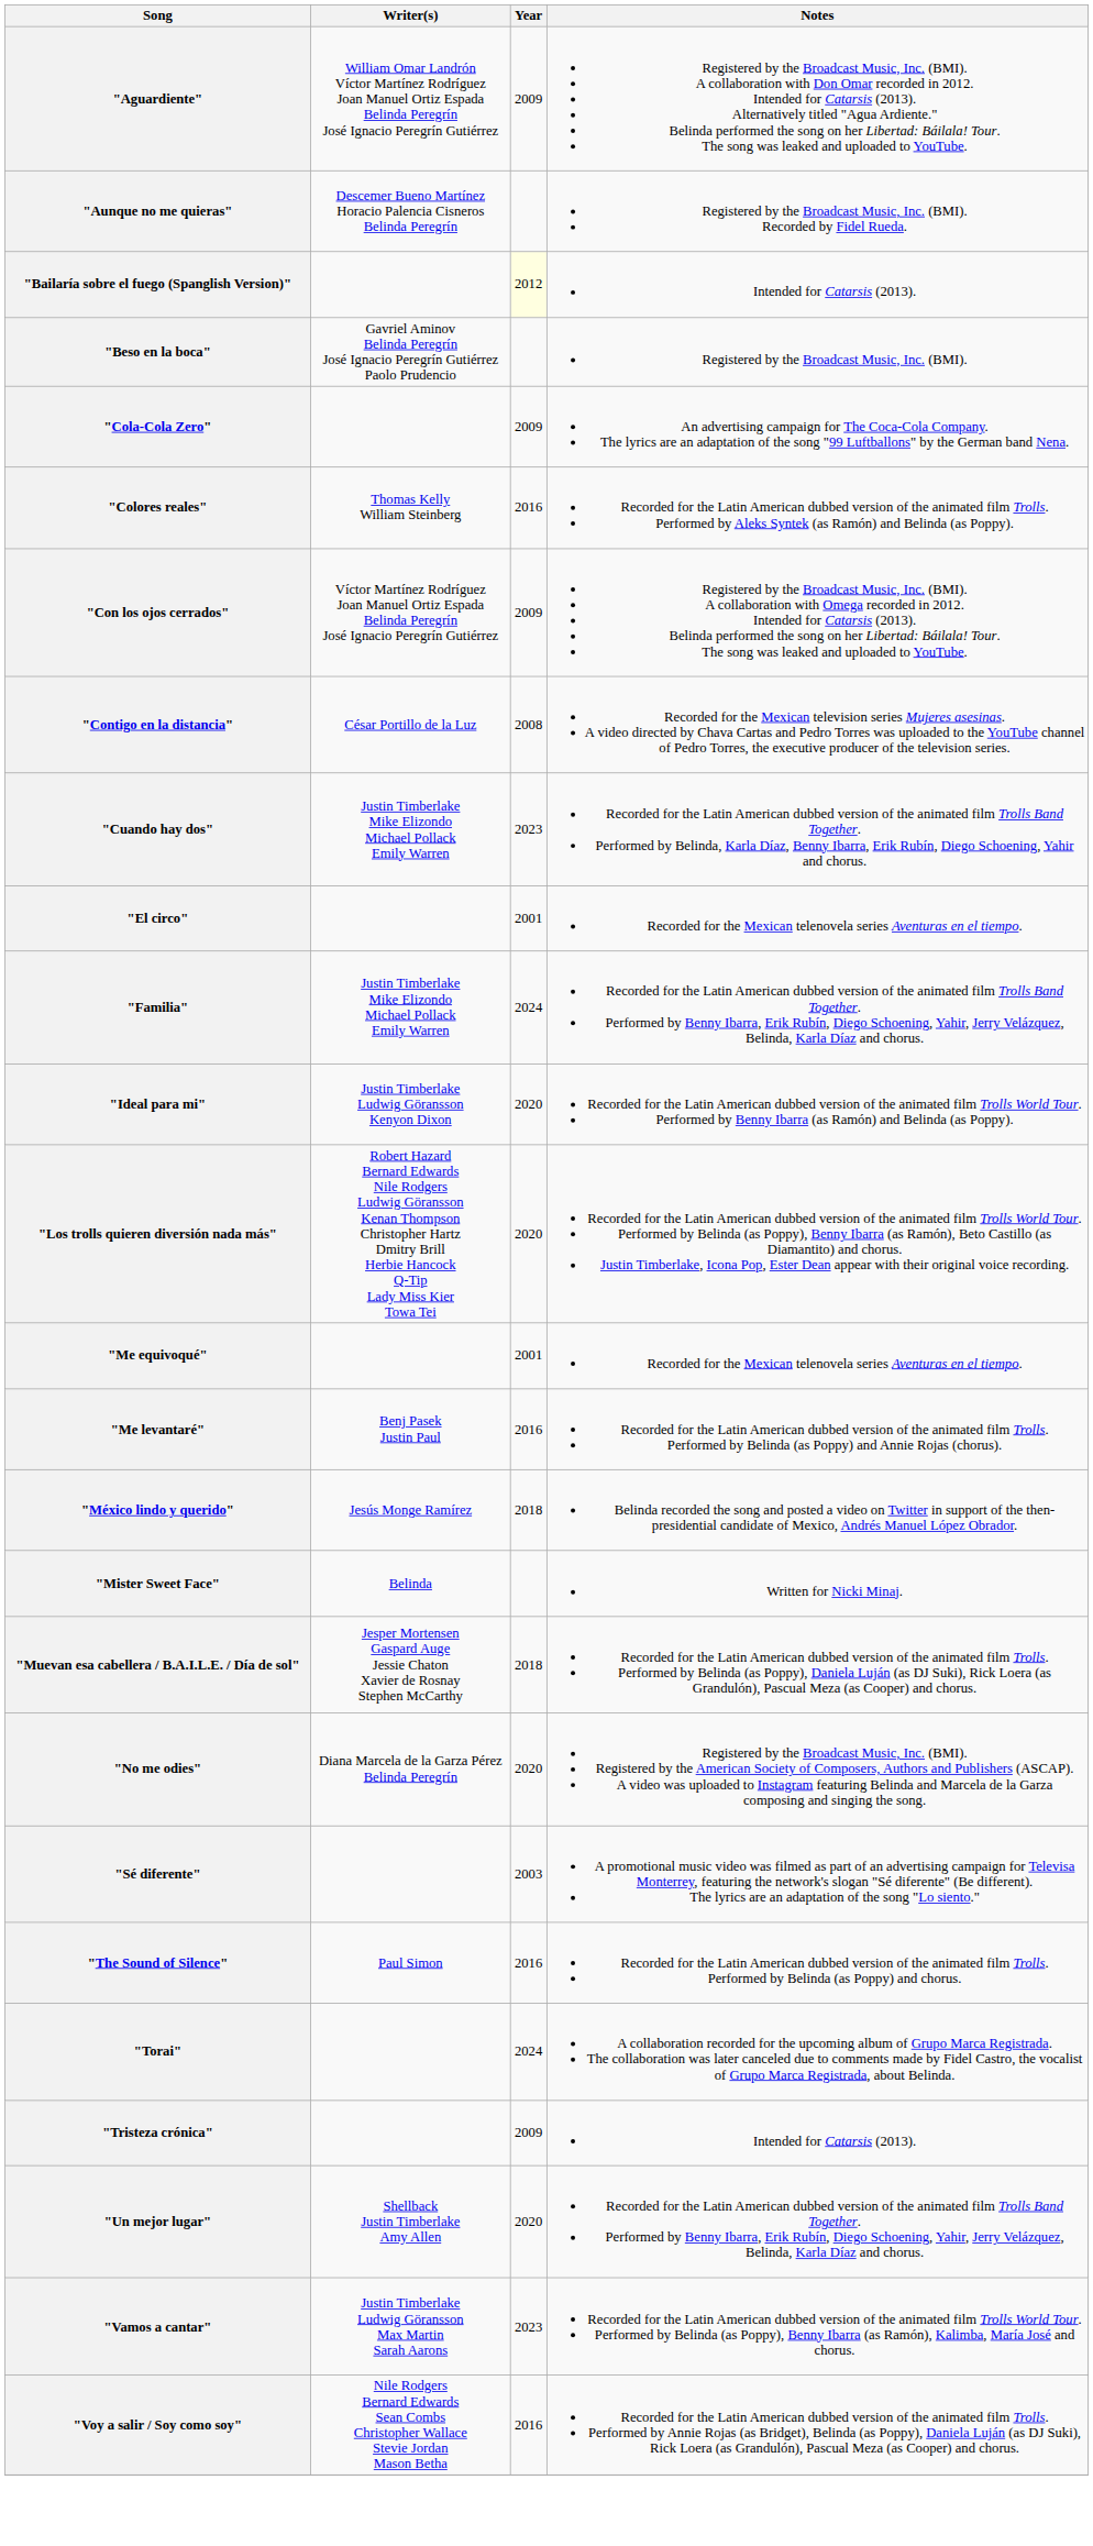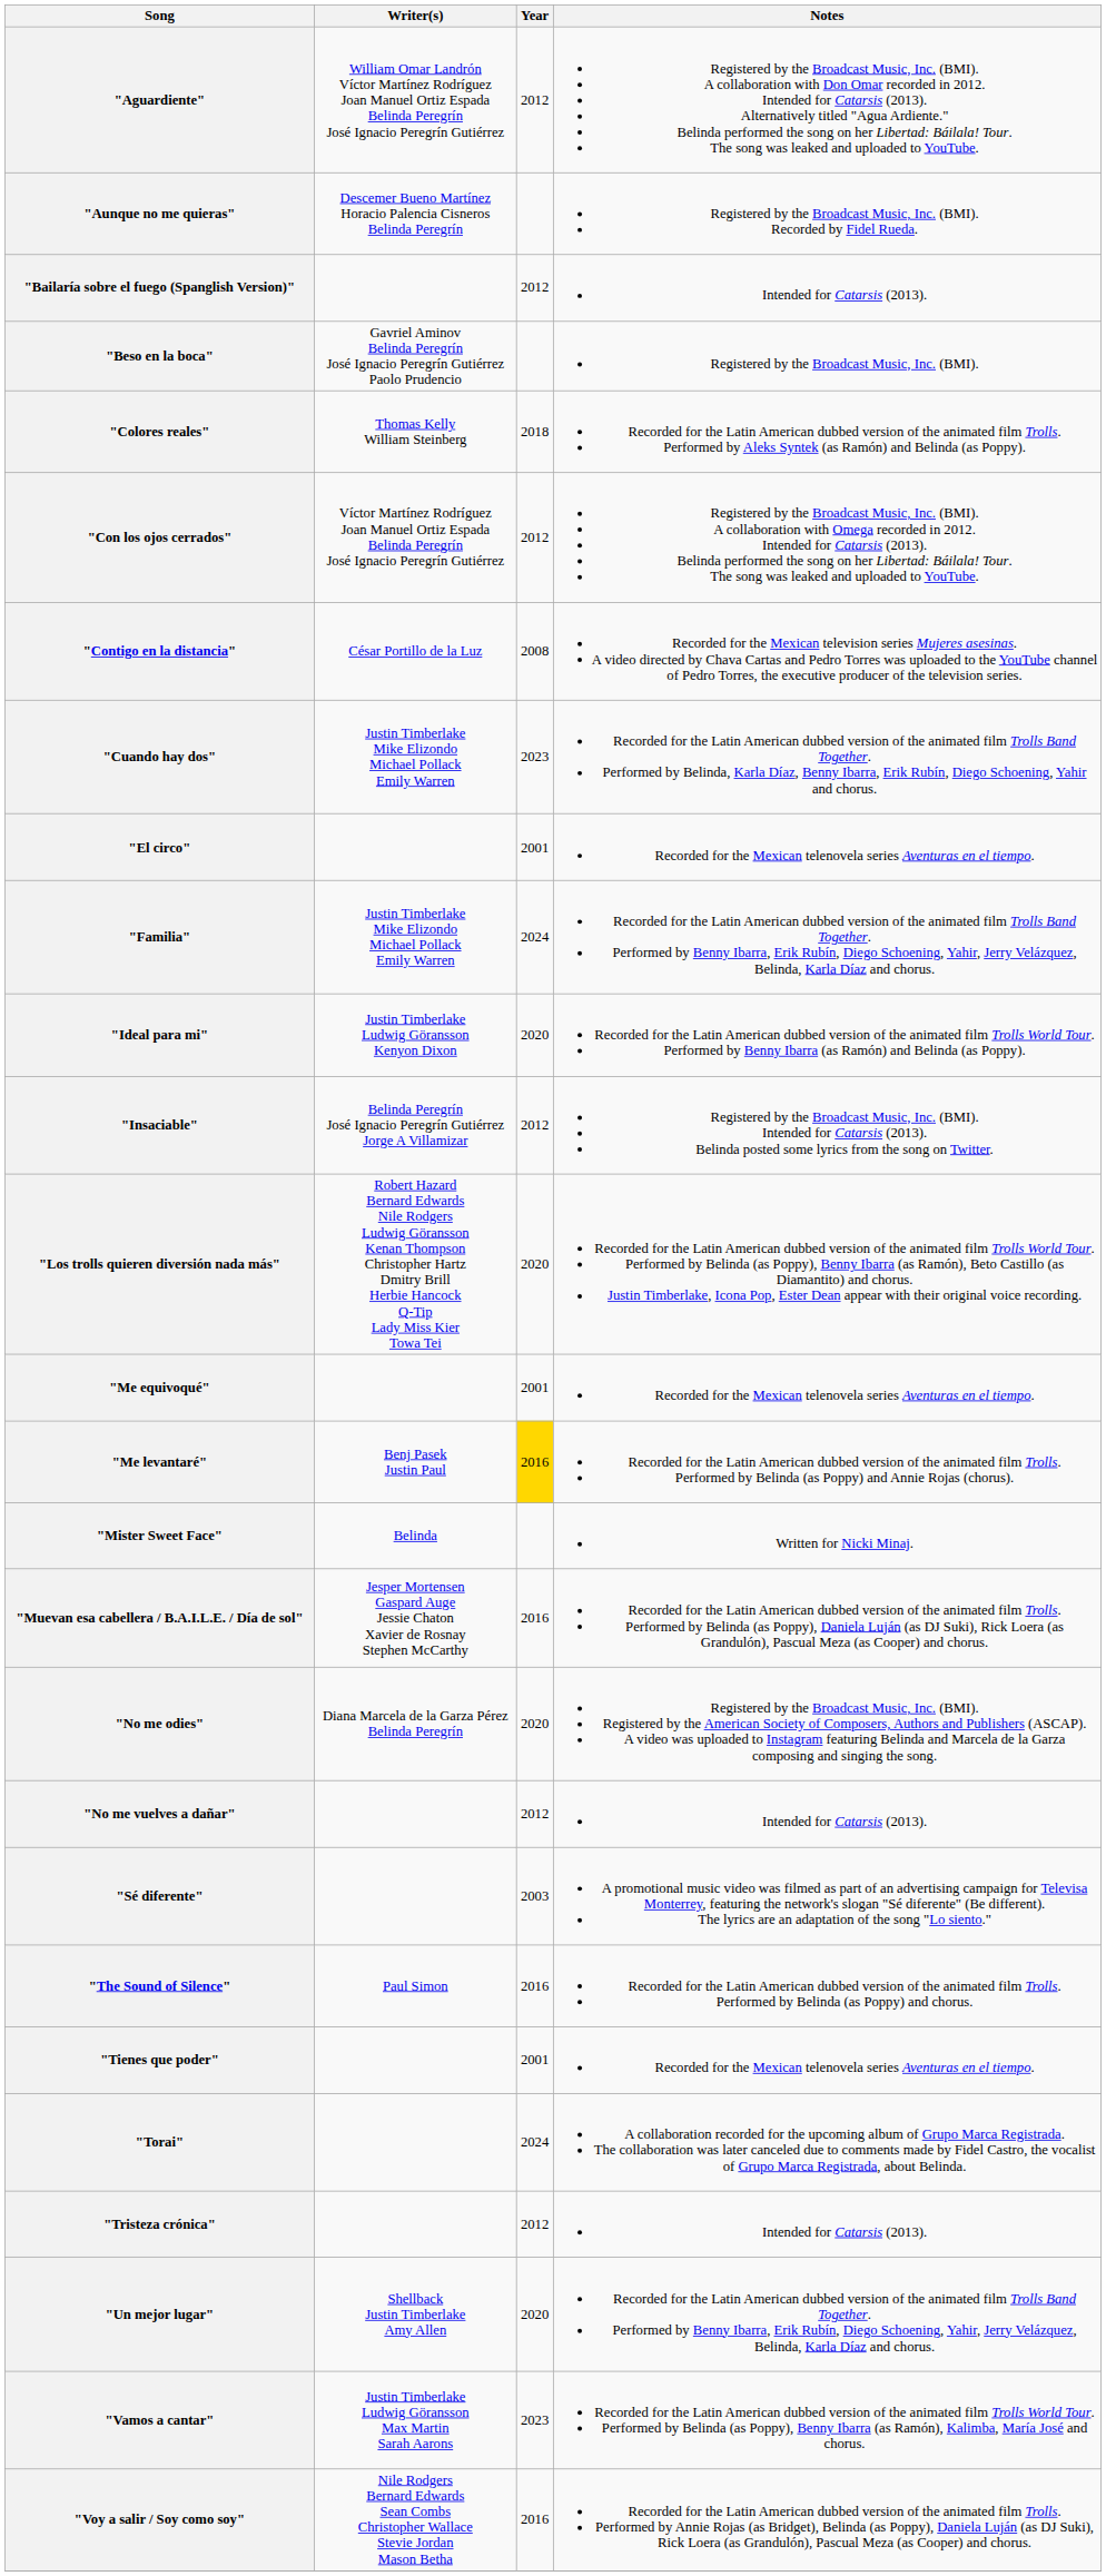"Aguardiente" | Year: 2009 -> 2012
"Bailaría sobre el fuego (Spanglish Version)" | Year: lightyellow background -> no background
- row: "Cola-Cola Zero" | 2009 | An advertising campaign for The Coca-Cola Company. The lyrics are an adaptation of the song "99 Luftballons" by the German band Nena.
"Colores reales" | Year: 2016 -> 2018
"Con los ojos cerrados" | Year: 2009 -> 2012
+ row: "Insaciable" | Belinda Peregrín José Ignacio Peregrín Gutiérrez Jorge A Villamizar | 2012 | Registered by the Broadcast Music, Inc. (BMI). Intended for Catarsis (2013). Belinda posted some lyrics from the song on Twitter.
"Me levantaré" | Year: no background -> gold background
- row: "México lindo y querido" | Jesús Monge Ramírez | 2018 | Belinda recorded the song and posted a video on Twitter in support of the then-presidential candidate of Mexico, Andrés Manuel López Obrador.
"Muevan esa cabellera / B.A.I.L.E. / Día de sol" | Year: 2018 -> 2016
+ row: "No me vuelves a dañar" | 2012 | Intended for Catarsis (2013).
+ row: "Tienes que poder" | 2001 | Recorded for the Mexican telenovela series Aventuras en el tiempo.
"Tristeza crónica" | Year: 2009 -> 2012
